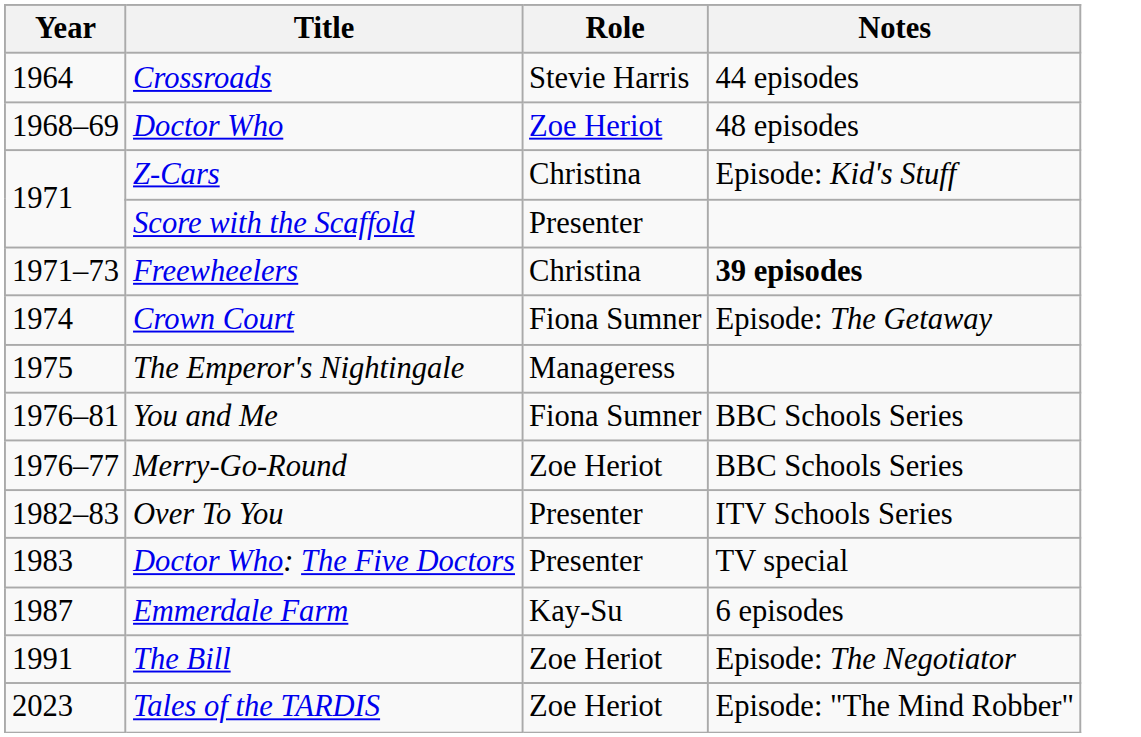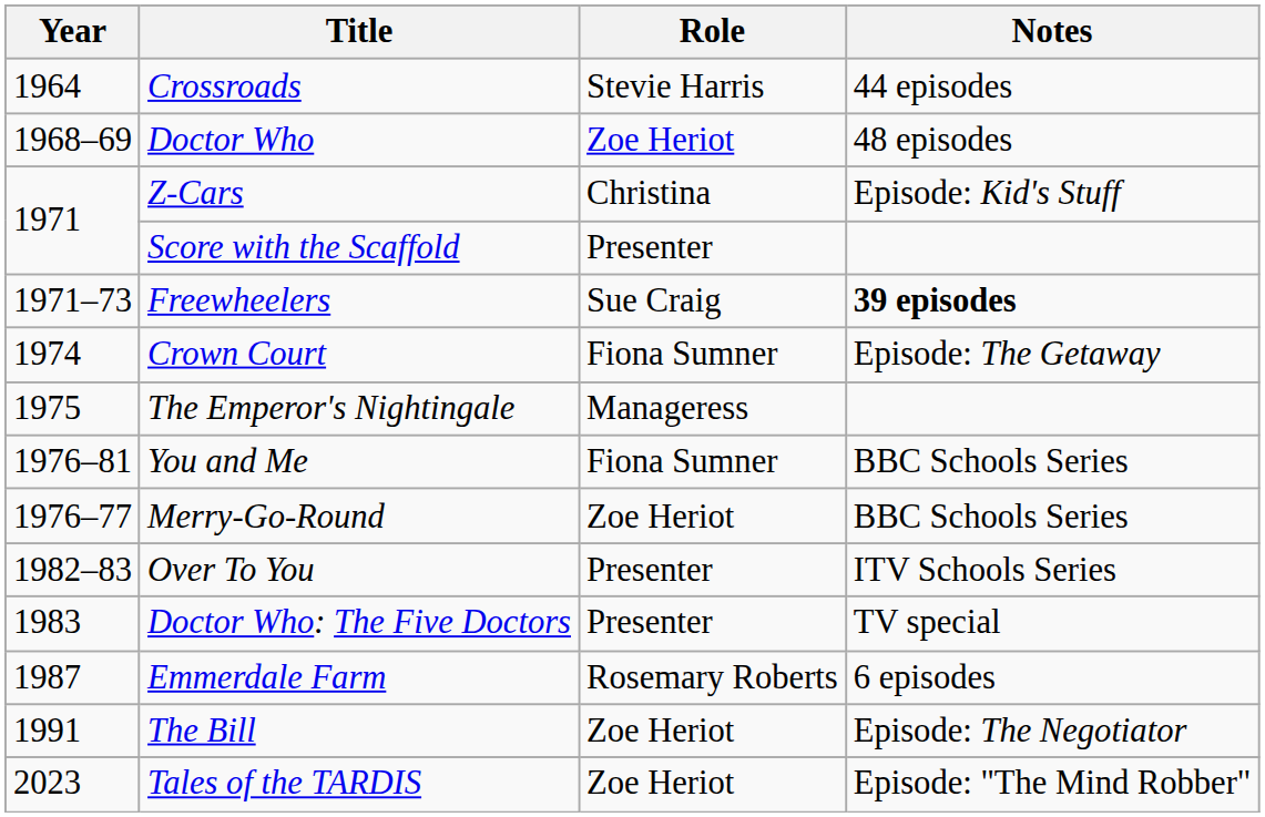Freewheelers | Role: Christina -> Sue Craig
Emmerdale Farm | Role: Kay-Su -> Rosemary Roberts
